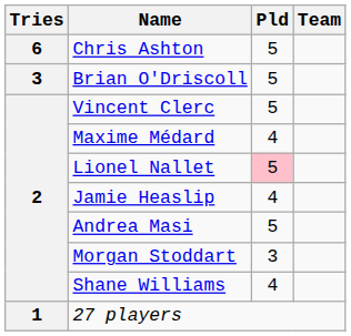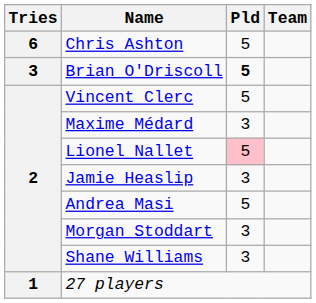Brian O'Driscoll | Pld: normal -> bold
Maxime Médard | Pld: 4 -> 3
Jamie Heaslip | Pld: 4 -> 3
Shane Williams | Pld: 4 -> 3
